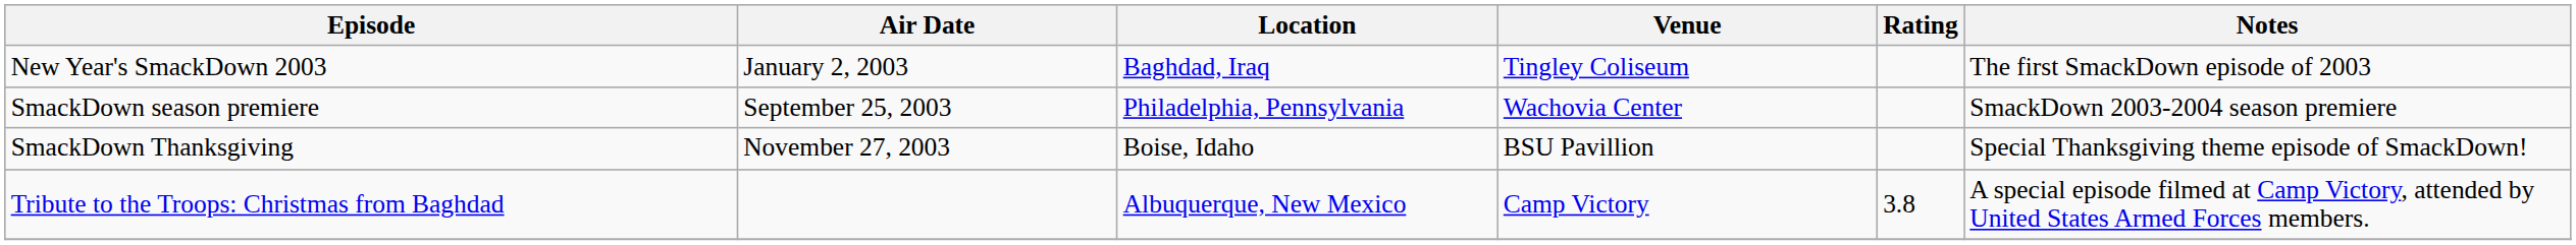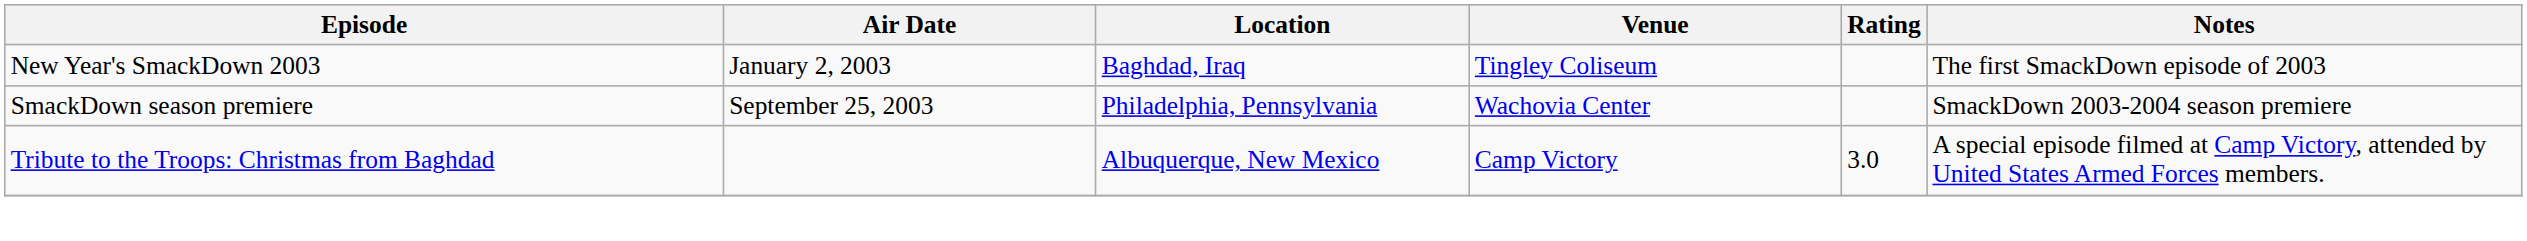- row: SmackDown Thanksgiving | November 27, 2003 | Boise, Idaho | BSU Pavillion | Special Thanksgiving theme episode of SmackDown!
Tribute to the Troops: Christmas from Baghdad | Rating: 3.8 -> 3.0
